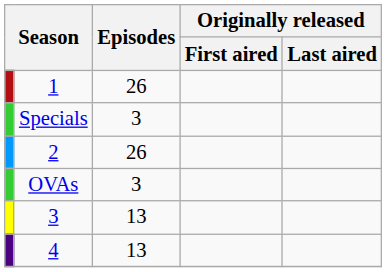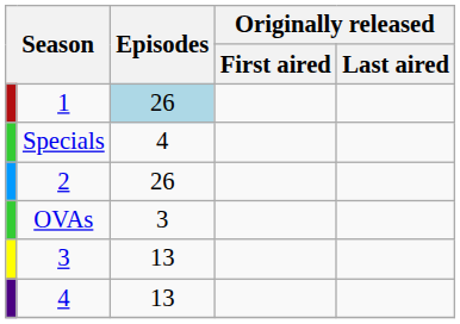1 | Episodes: no background -> lightblue background
Specials | Episodes: 3 -> 4
